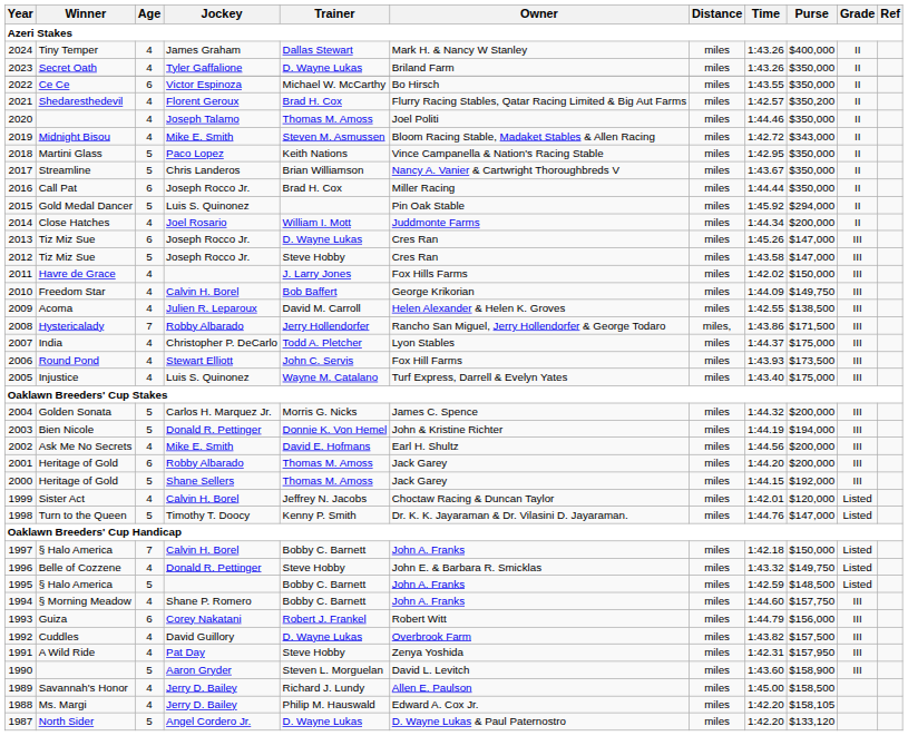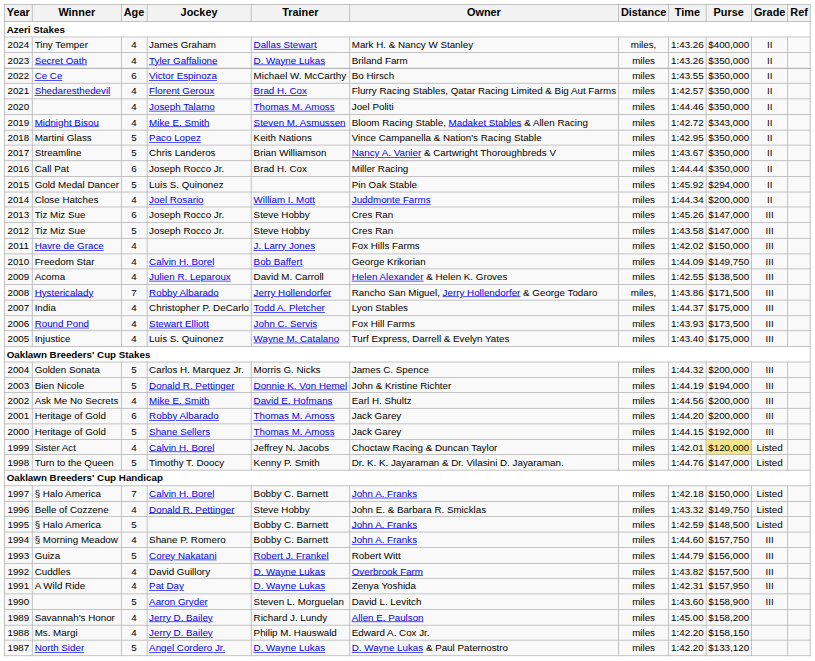Tiny Temper | Distance: miles -> miles,
Shedaresthedevil | Purse: $350,200 -> $350,000
2013 / Tiz Miz Sue | Trainer: D. Wayne Lukas -> Steve Hobby
Sister Act | Purse: no background -> khaki background
Guiza | Age: 6 -> 5
A Wild Ride | Trainer: Steve Hobby -> D. Wayne Lukas
Savannah's Honor | Purse: $158,500 -> $158,200
Ms. Margi | Purse: $158,105 -> $158,150
